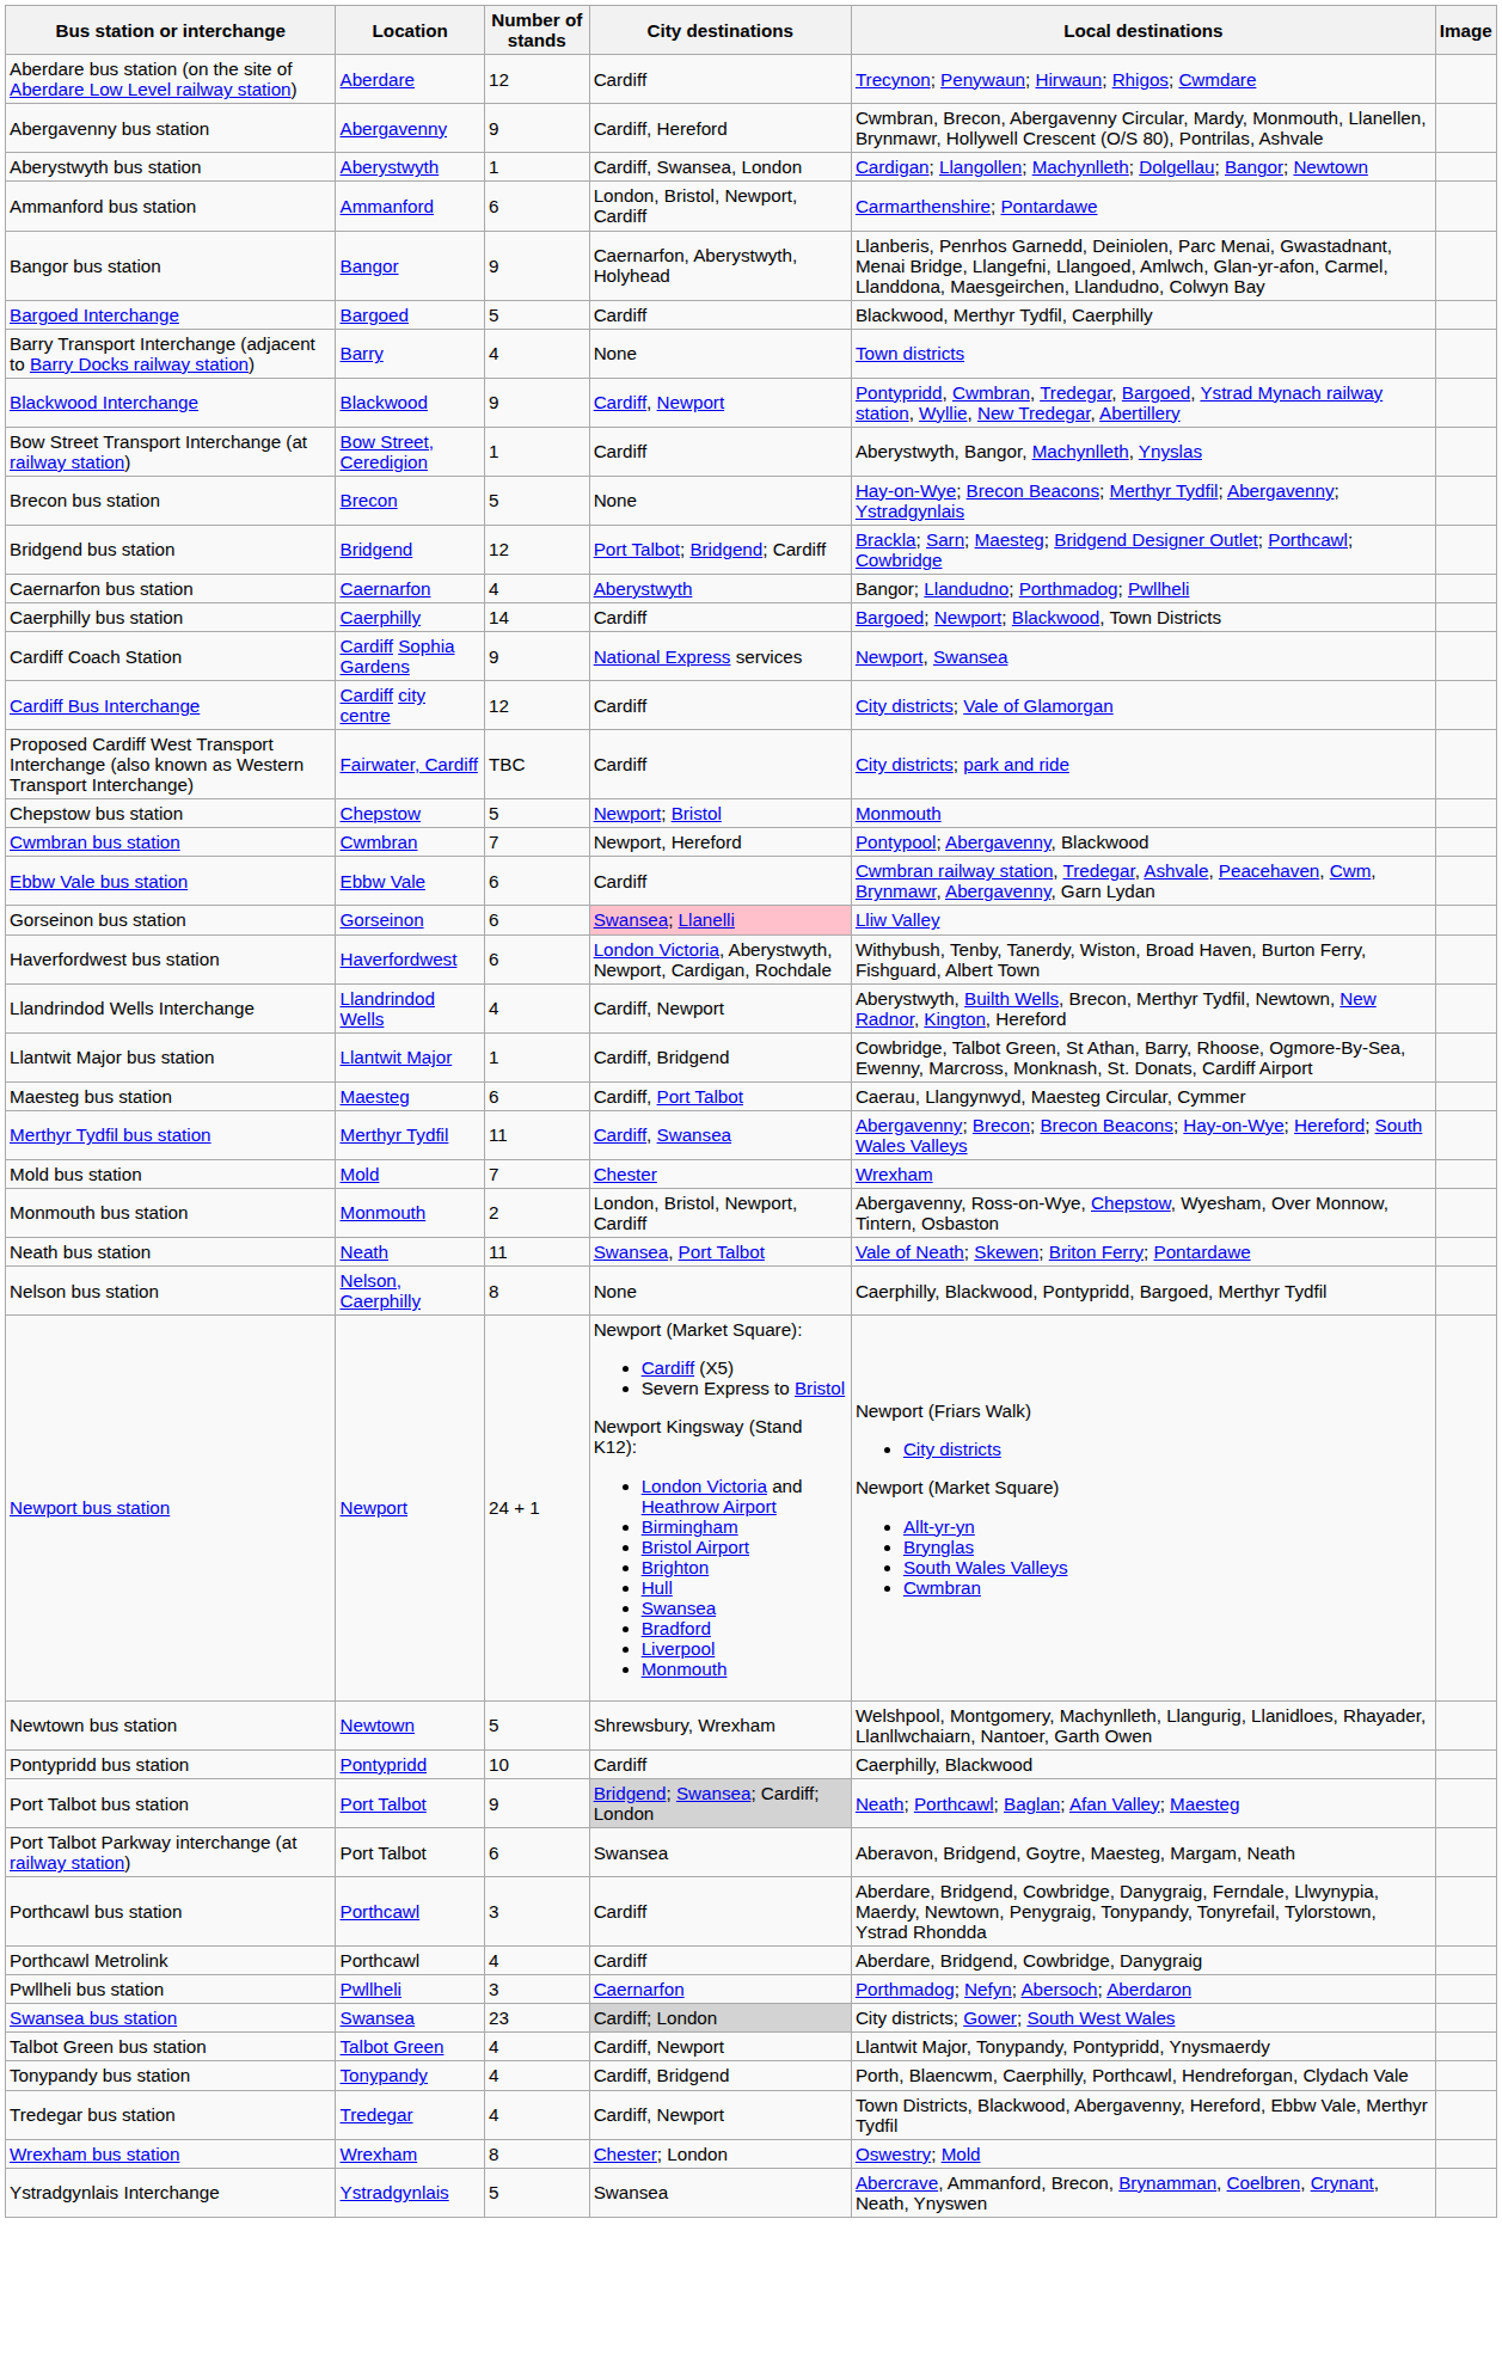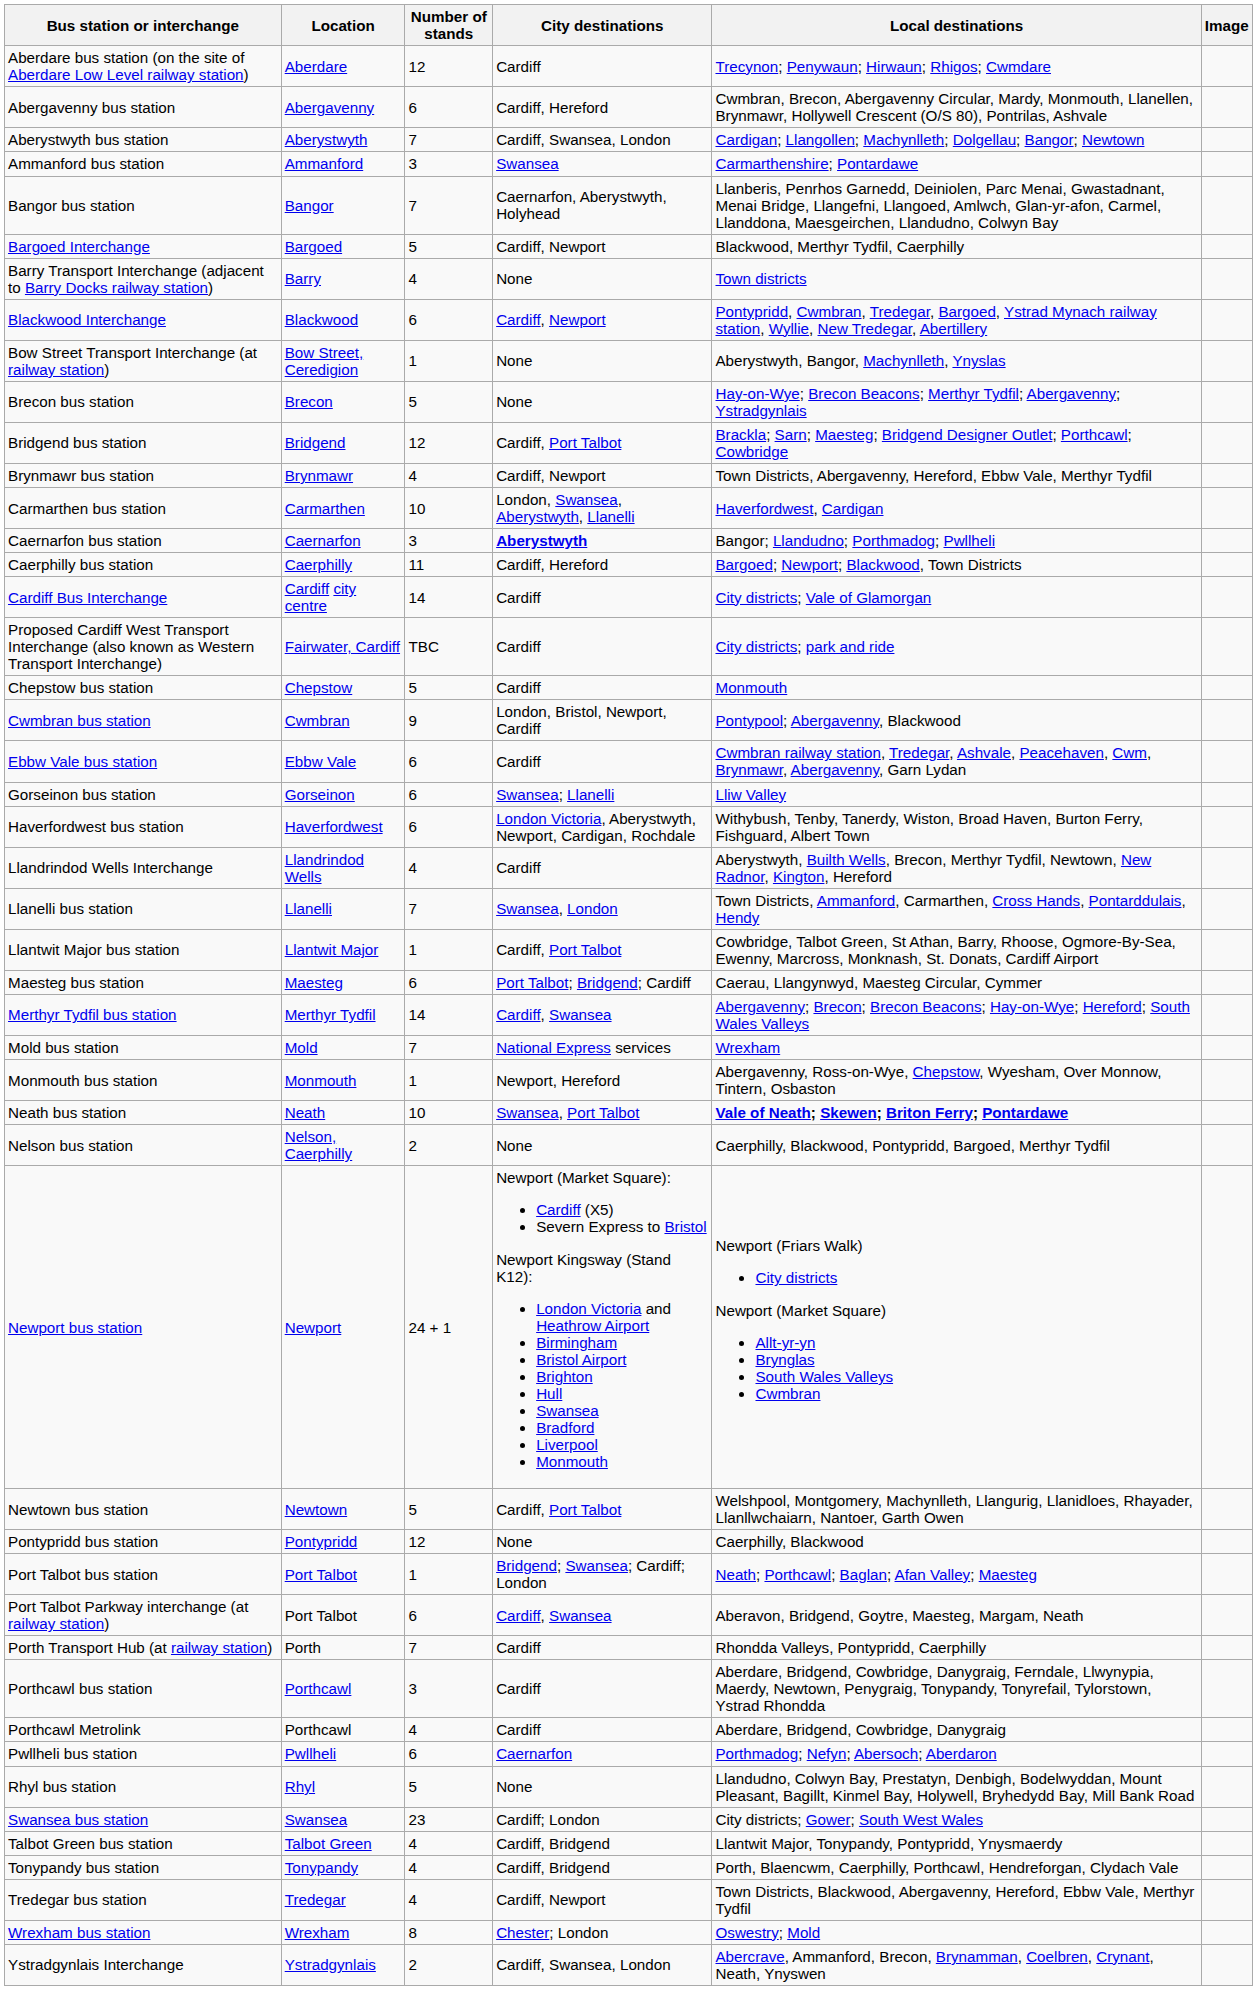Abergavenny bus station | Number of stands: 9 -> 6
Aberystwyth bus station | Number of stands: 1 -> 7
Ammanford bus station | Number of stands: 6 -> 3
Ammanford bus station | City destinations: London, Bristol, Newport, Cardiff -> Swansea
Bangor bus station | Number of stands: 9 -> 7
Bargoed Interchange | City destinations: Cardiff -> Cardiff, Newport
Blackwood Interchange | Number of stands: 9 -> 6
Bow Street Transport Interchange (at railway station) | City destinations: Cardiff -> None
Bridgend bus station | City destinations: Port Talbot; Bridgend; Cardiff -> Cardiff, Port Talbot
+ row: Brynmawr bus station | Brynmawr | 4 | Cardiff, Newport | Town Districts, Abergavenny, Hereford, Ebbw Vale, Merthyr Tydfil
+ row: Carmarthen bus station | Carmarthen | 10 | London, Swansea, Aberystwyth, Llanelli | Haverfordwest, Cardigan
Caernarfon bus station | Number of stands: 4 -> 3
Caernarfon bus station | City destinations: normal -> bold
Caerphilly bus station | Number of stands: 14 -> 11
Caerphilly bus station | City destinations: Cardiff -> Cardiff, Hereford
- row: Cardiff Coach Station | Cardiff Sophia Gardens | 9 | National Express services | Newport, Swansea
Cardiff Bus Interchange | Number of stands: 12 -> 14
Chepstow bus station | City destinations: Newport; Bristol -> Cardiff
Cwmbran bus station | Number of stands: 7 -> 9
Cwmbran bus station | City destinations: Newport, Hereford -> London, Bristol, Newport, Cardiff
Gorseinon bus station | City destinations: pink background -> no background
Llandrindod Wells Interchange | City destinations: Cardiff, Newport -> Cardiff
+ row: Llanelli bus station | Llanelli | 7 | Swansea, London | Town Districts, Ammanford, Carmarthen, Cross Hands, Pontarddulais, Hendy
Llantwit Major bus station | City destinations: Cardiff, Bridgend -> Cardiff, Port Talbot
Maesteg bus station | City destinations: Cardiff, Port Talbot -> Port Talbot; Bridgend; Cardiff
Merthyr Tydfil bus station | Number of stands: 11 -> 14
Mold bus station | City destinations: Chester -> National Express services
Monmouth bus station | Number of stands: 2 -> 1
Monmouth bus station | City destinations: London, Bristol, Newport, Cardiff -> Newport, Hereford
Neath bus station | Number of stands: 11 -> 10
Neath bus station | Local destinations: normal -> bold
Nelson bus station | Number of stands: 8 -> 2
Newtown bus station | City destinations: Shrewsbury, Wrexham -> Cardiff, Port Talbot
Pontypridd bus station | Number of stands: 10 -> 12
Pontypridd bus station | City destinations: Cardiff -> None
Port Talbot bus station | Number of stands: 9 -> 1
Port Talbot bus station | City destinations: lightgrey background -> no background
Port Talbot Parkway interchange (at railway station) | City destinations: Swansea -> Cardiff, Swansea
+ row: Porth Transport Hub (at railway station) | Porth | 7 | Cardiff | Rhondda Valleys, Pontypridd, Caerphilly
Pwllheli bus station | Number of stands: 3 -> 6
+ row: Rhyl bus station | Rhyl | 5 | None | Llandudno, Colwyn Bay, Prestatyn, Denbigh, Bodelwyddan, Mount Pleasant, Bagillt, Kinmel Bay, Holywell, Bryhedydd Bay, Mill Bank Road
Swansea bus station | City destinations: lightgrey background -> no background
Talbot Green bus station | City destinations: Cardiff, Newport -> Cardiff, Bridgend
Ystradgynlais Interchange | Number of stands: 5 -> 2
Ystradgynlais Interchange | City destinations: Swansea -> Cardiff, Swansea, London
